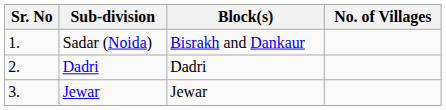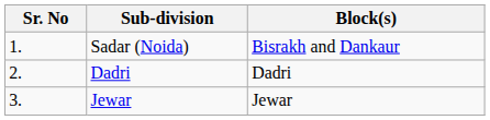- column: No. of Villages
